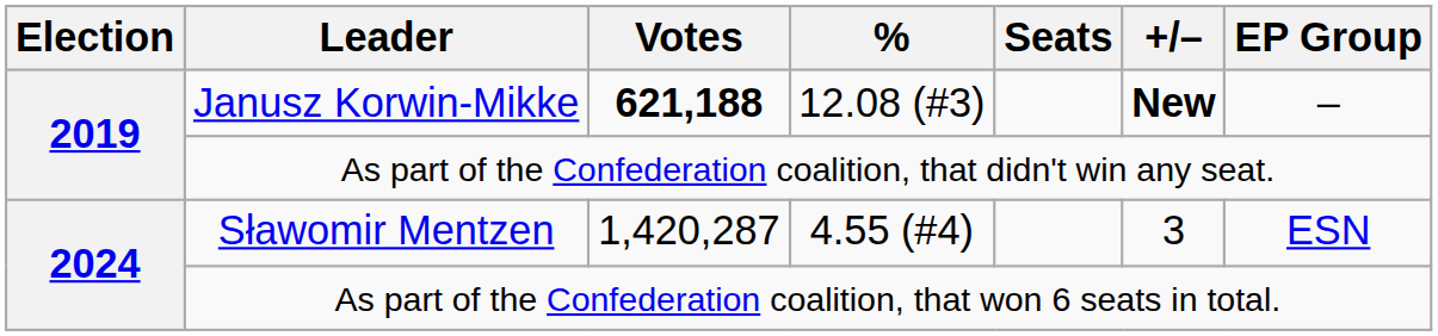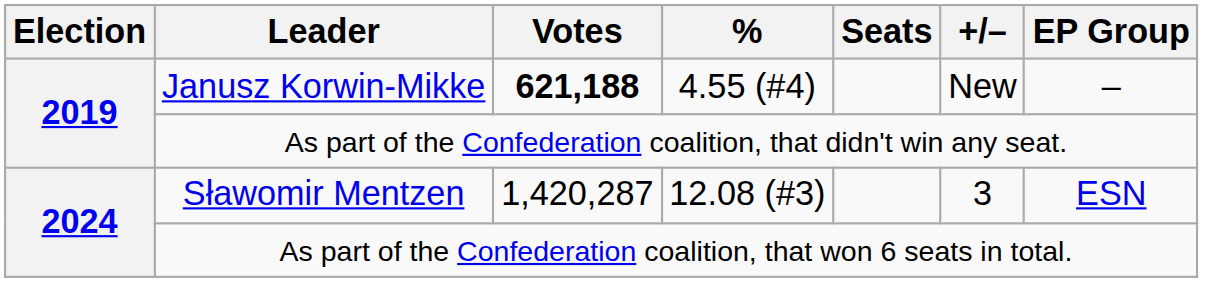Janusz Korwin-Mikke | %: 12.08 (#3) -> 4.55 (#4)
Janusz Korwin-Mikke | +/–: bold -> normal
Sławomir Mentzen | %: 4.55 (#4) -> 12.08 (#3)
